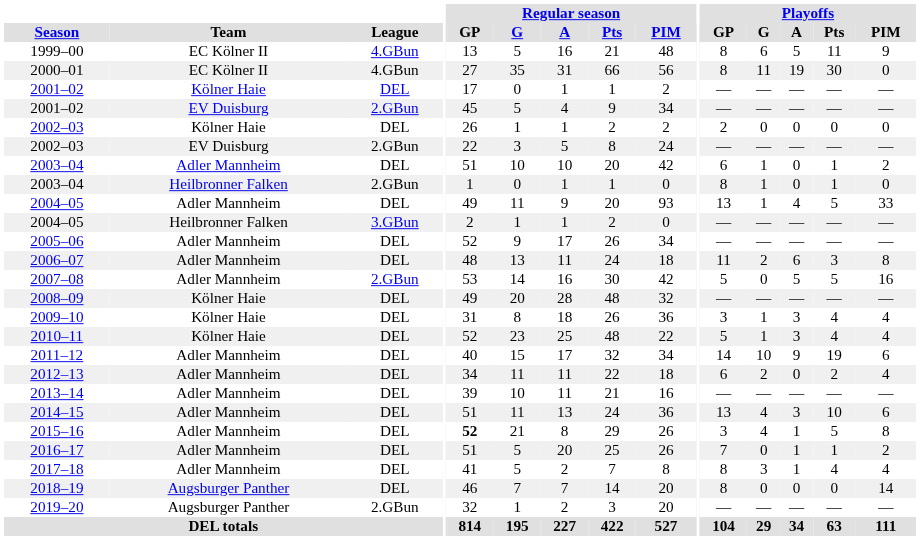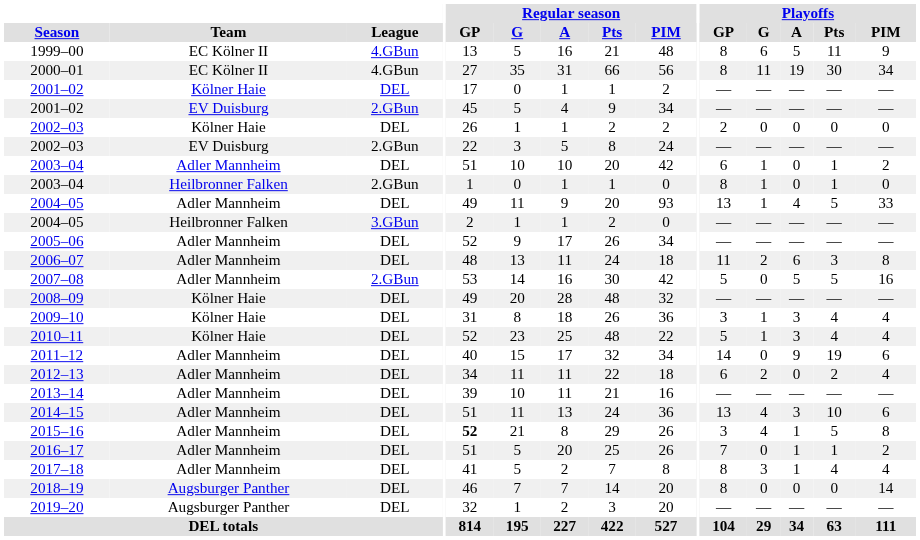2000–01 | Playoffs / PIM: 0 -> 34
2011–12 | Playoffs / G: 10 -> 0
2019–20 | League: 2.GBun -> DEL
